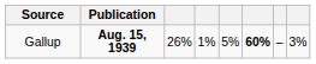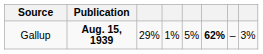Gallup | column 3: 26% -> 29%
Gallup | column 6: 60% -> 62%
